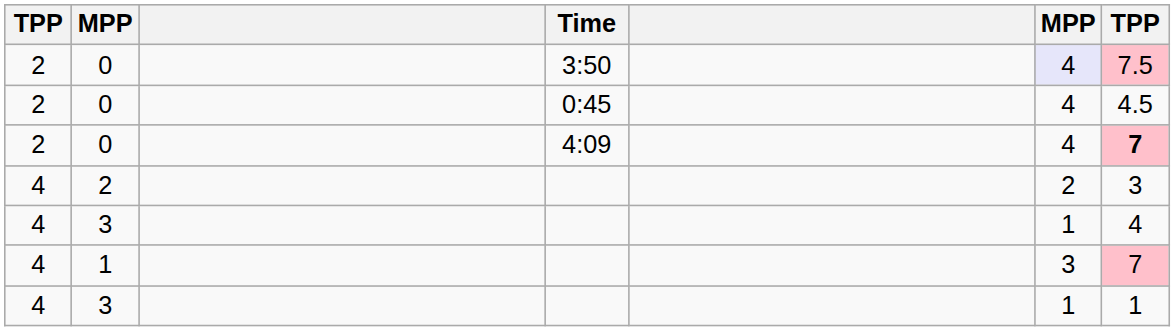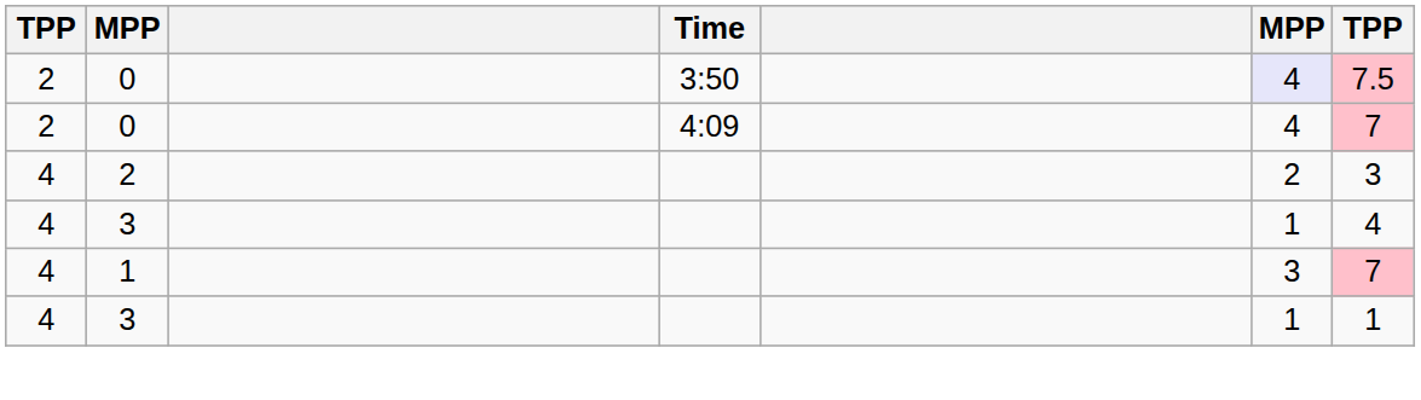- row: 2 | 0 | 0:45 | 4 | 4.5
0 / 4:09 | column 7: bold -> normal
